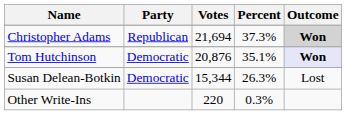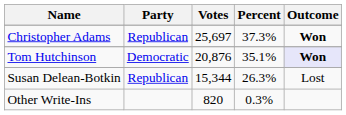Christopher Adams | Votes: 21,694 -> 25,697
Christopher Adams | Outcome: lightgrey background -> no background
Susan Delean-Botkin | Party: Democratic -> Republican
Other Write-Ins | Votes: 220 -> 820
